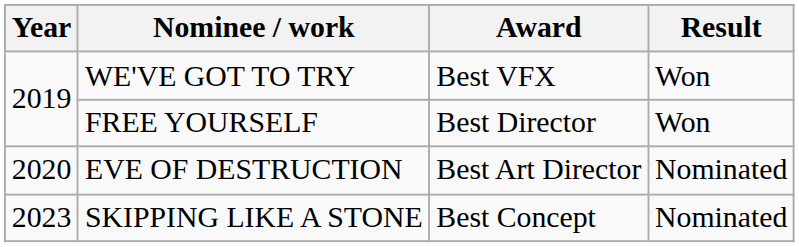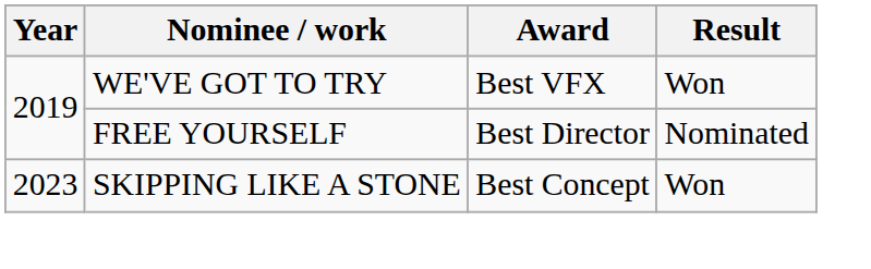FREE YOURSELF | Result: Won -> Nominated
- row: 2020 | EVE OF DESTRUCTION | Best Art Director | Nominated
SKIPPING LIKE A STONE | Result: Nominated -> Won
